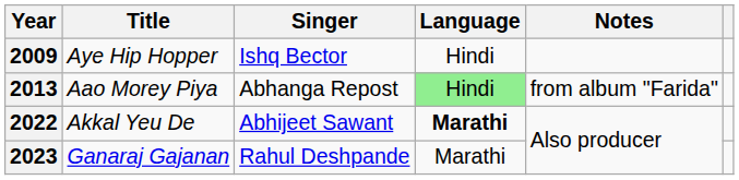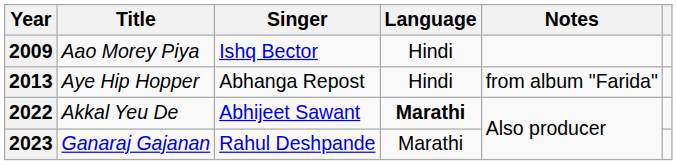2009 | Title: Aye Hip Hopper -> Aao Morey Piya
2013 | Title: Aao Morey Piya -> Aye Hip Hopper
2013 | Language: lightgreen background -> no background
